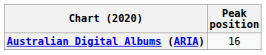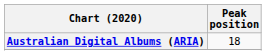Australian Digital Albums (ARIA) | Peak position: 16 -> 18
